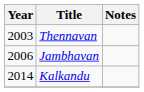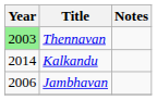Thennavan | Year: no background -> lightgreen background
rows swapped: Jambhavan <-> Kalkandu
